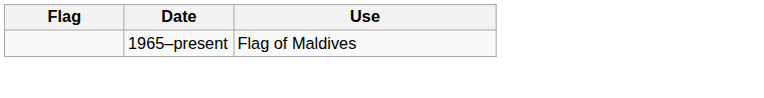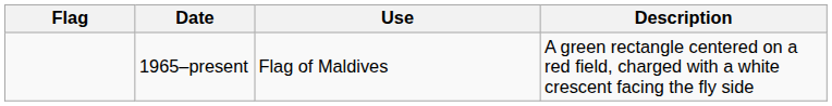+ column: Description | A green rectangle centered on a red field, charged with a white crescent facing the fly side
